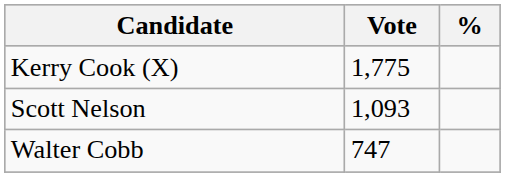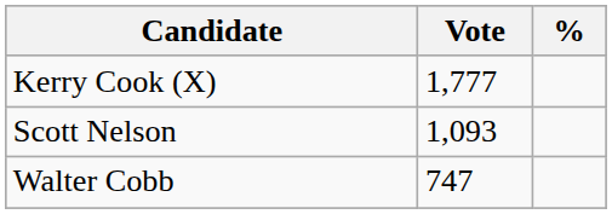Kerry Cook (X) | Vote: 1,775 -> 1,777
